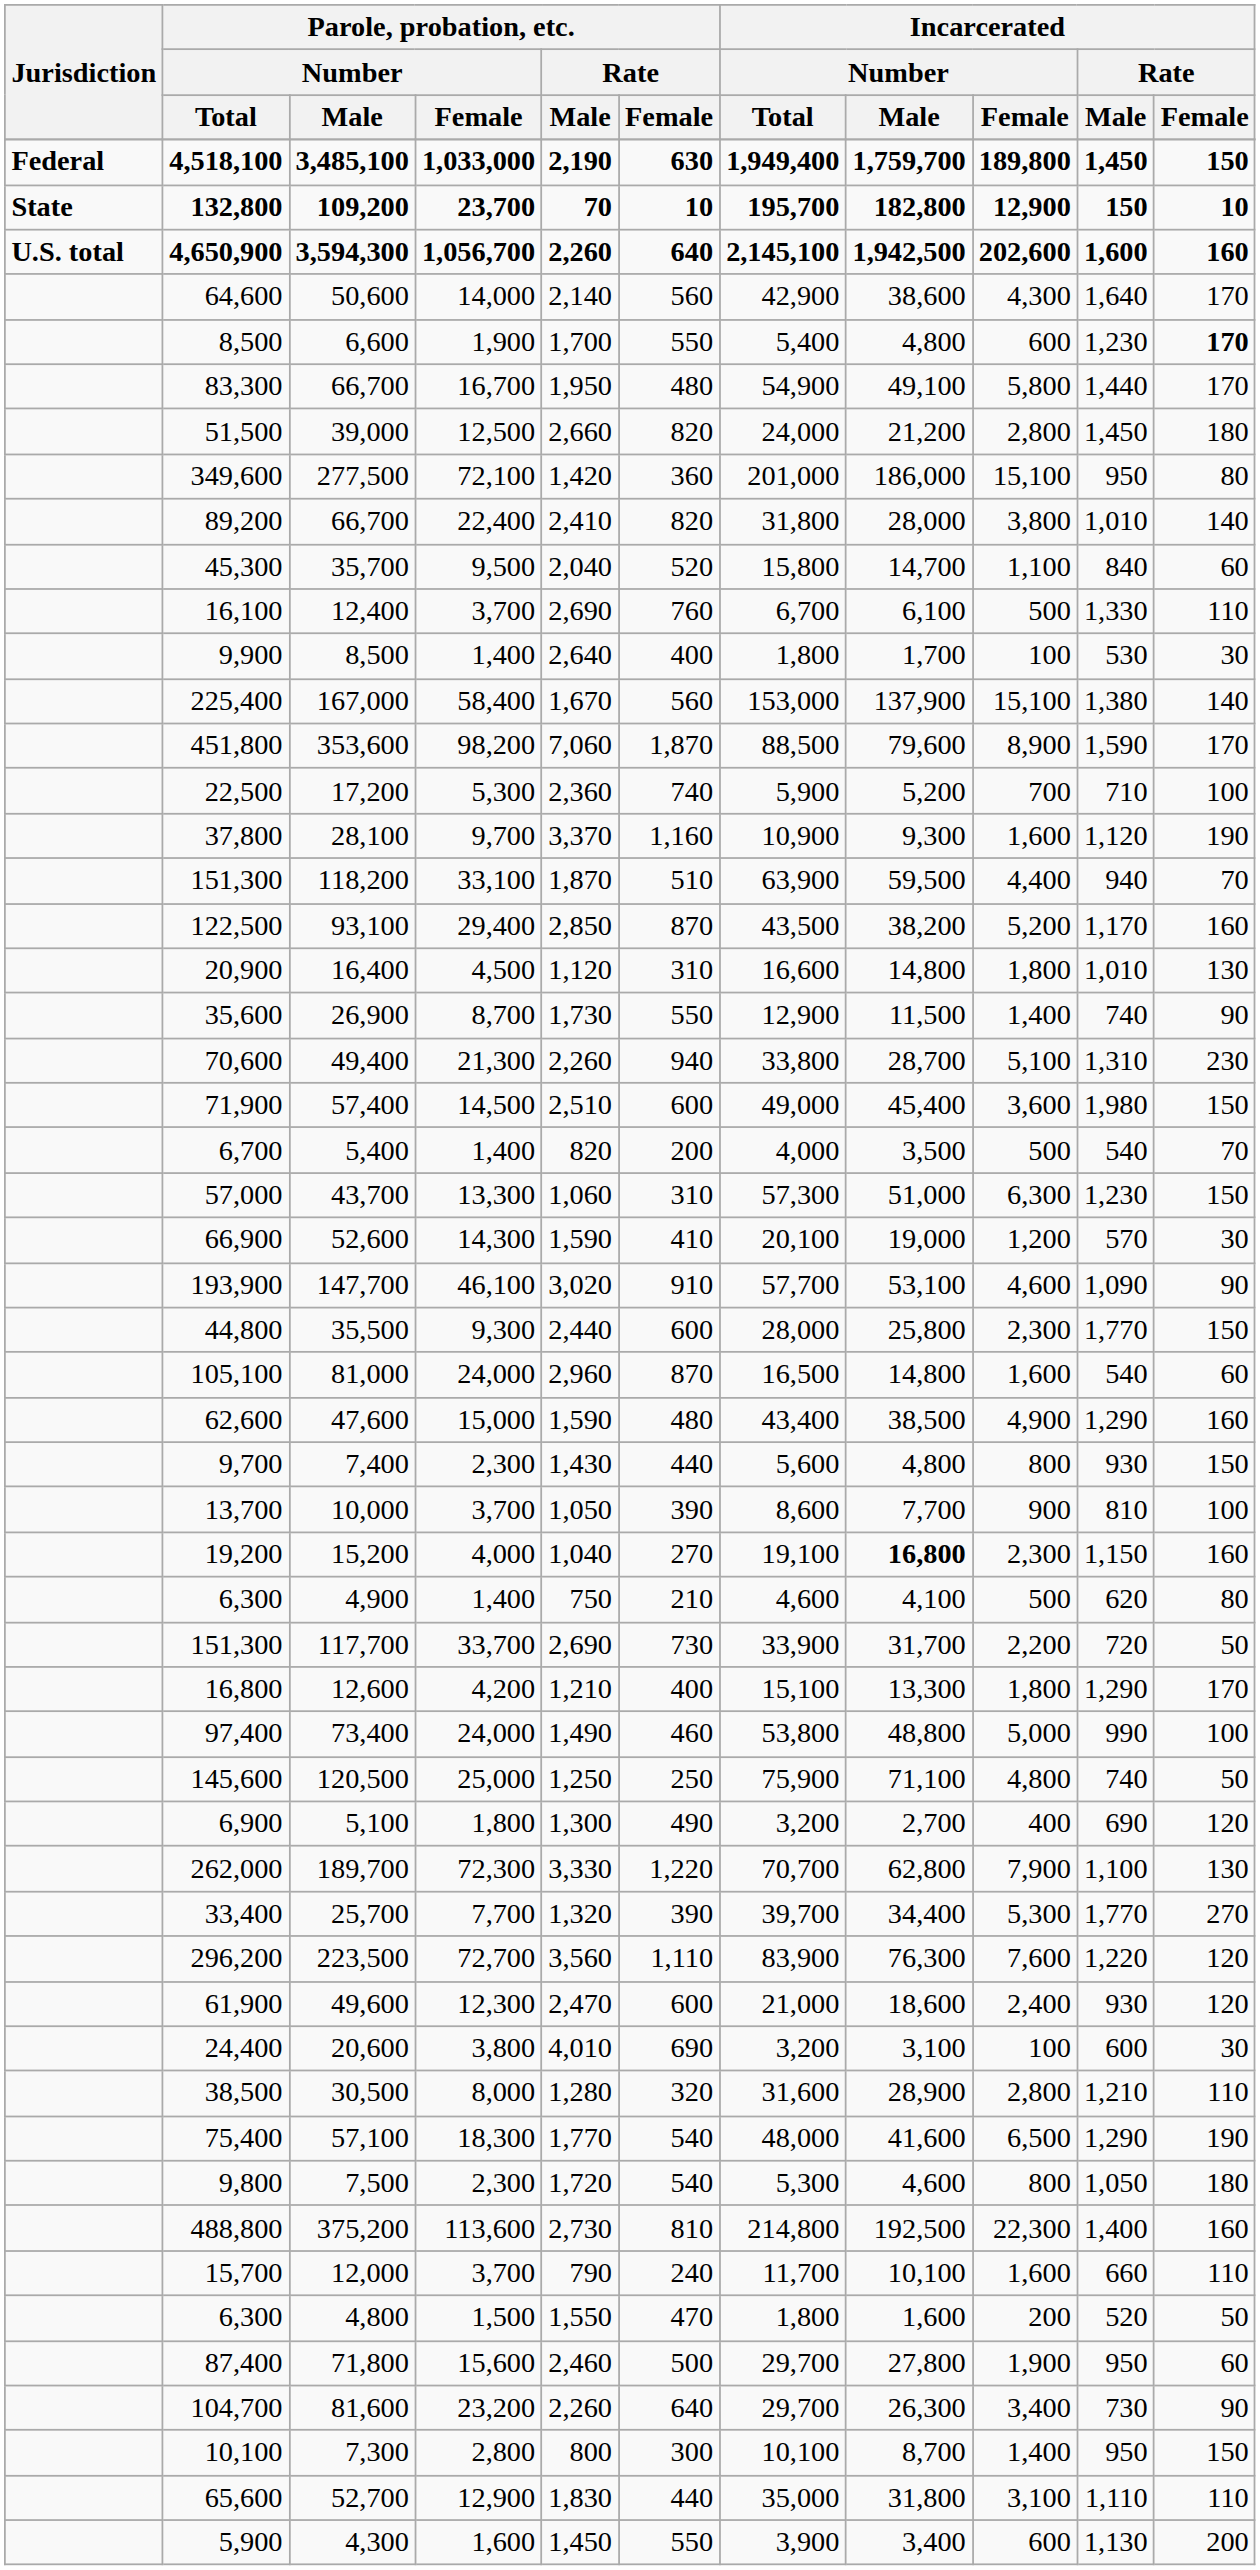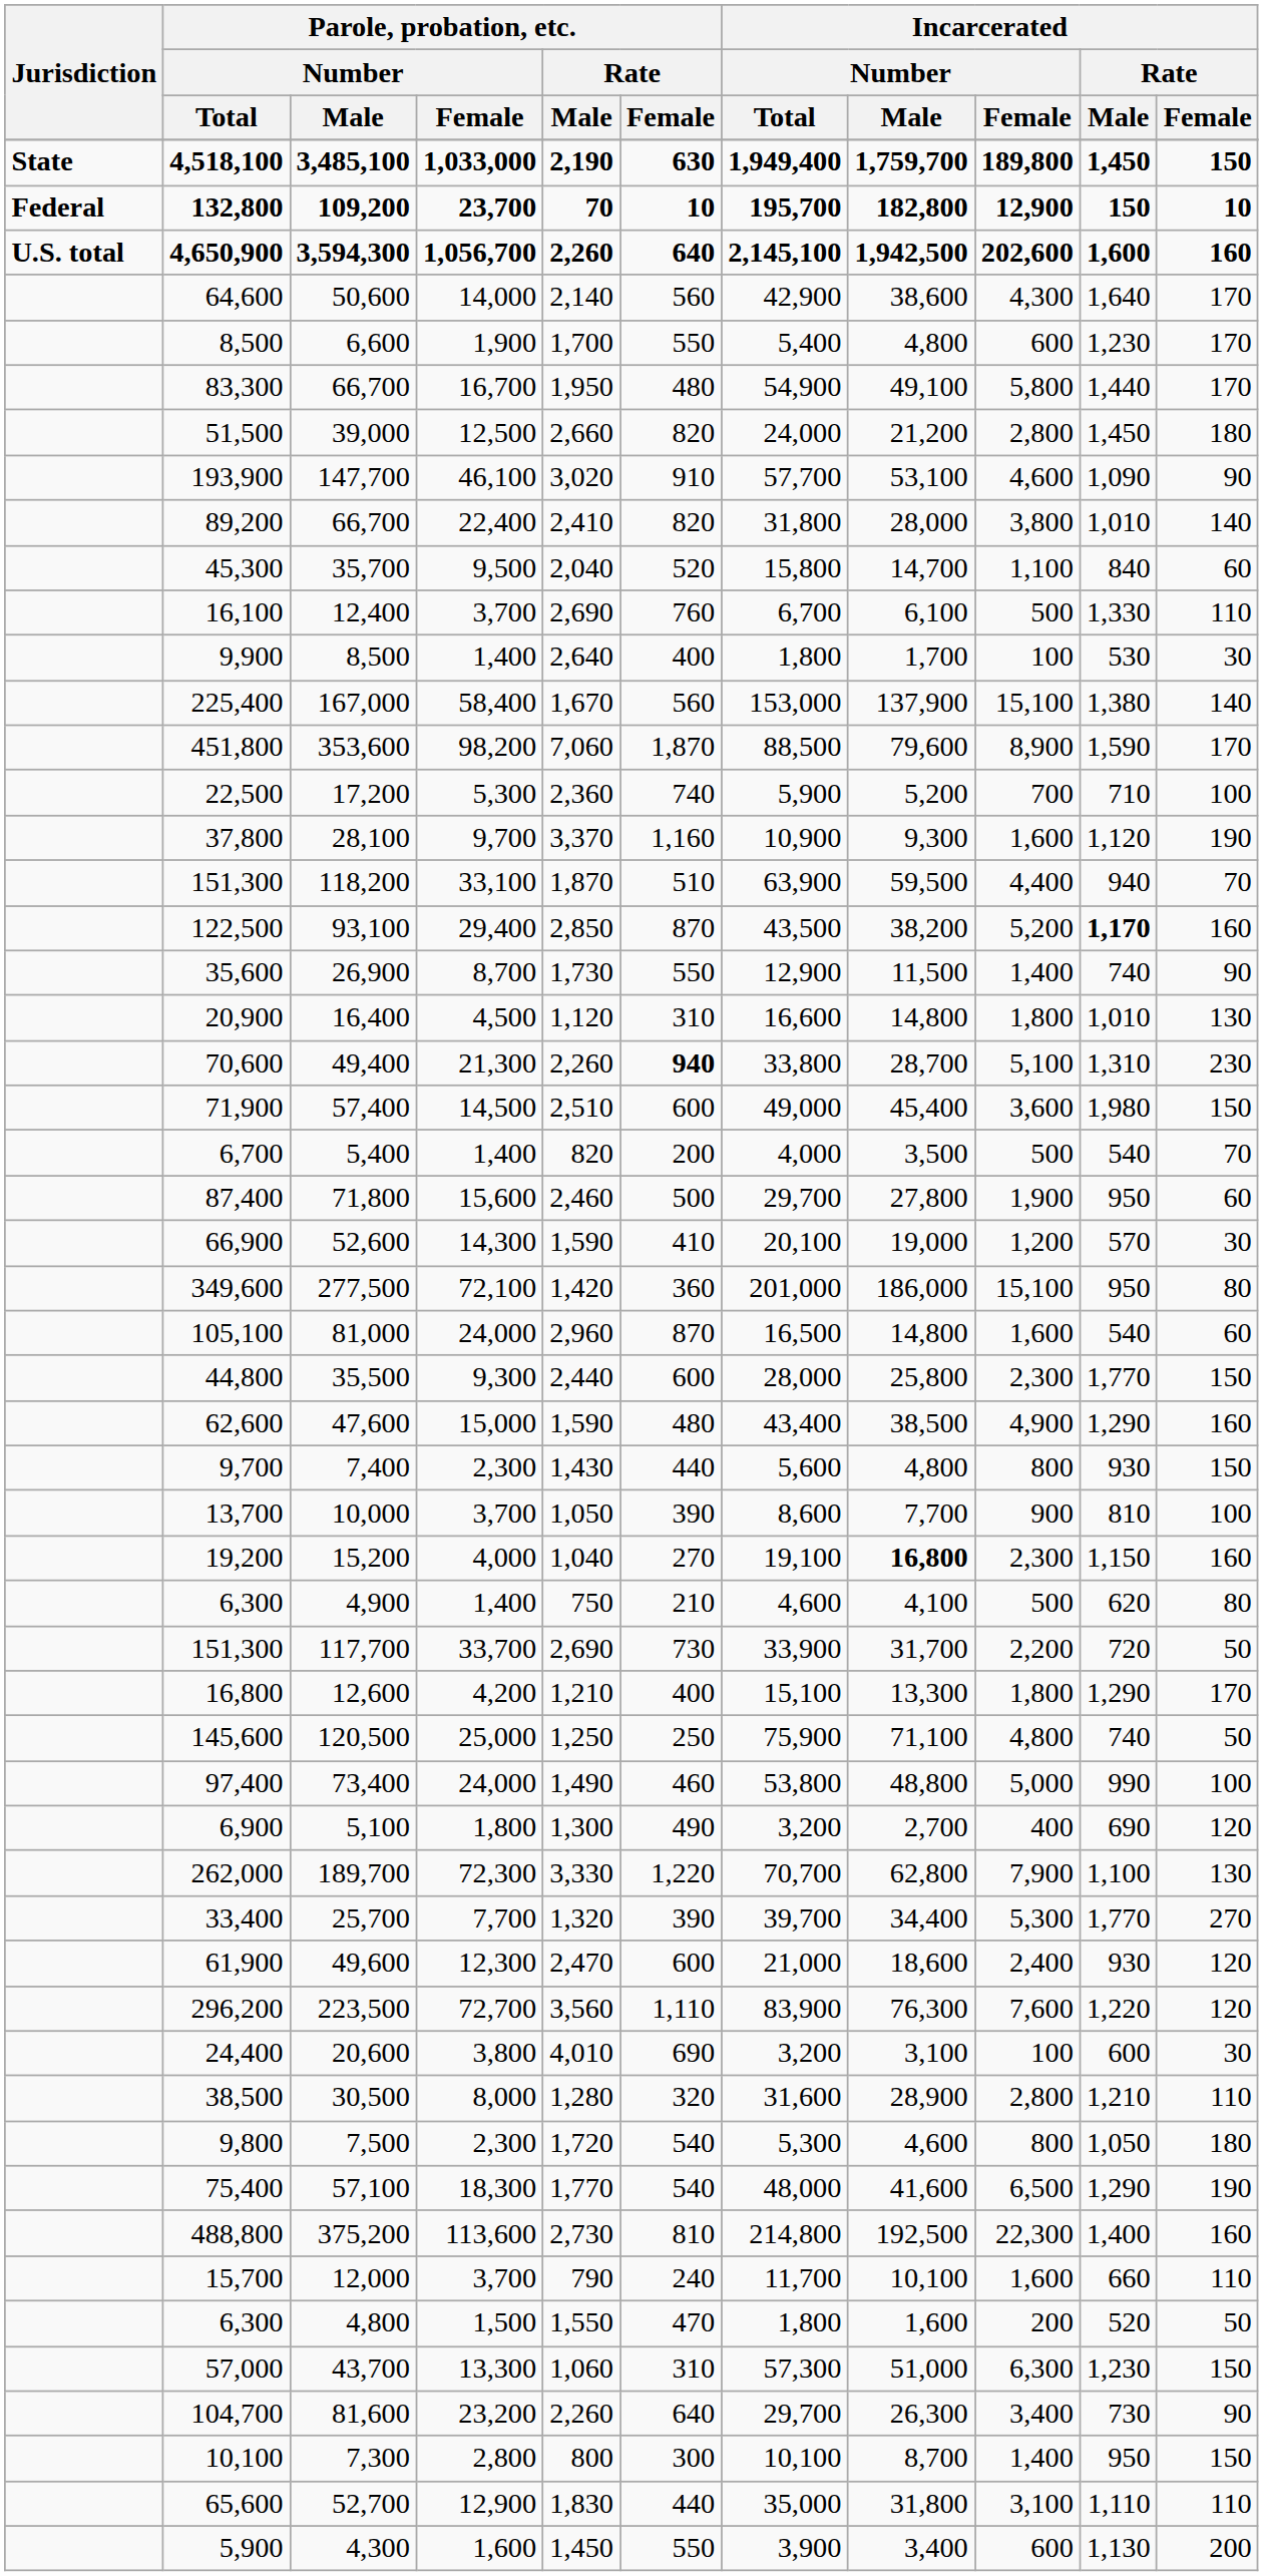3,485,100 | Jurisdiction: Federal -> State
109,200 | Jurisdiction: State -> Federal
6,600 | Incarcerated / Rate / Female: bold -> normal
rows swapped: 277,500 <-> 147,700
93,100 | Incarcerated / Rate / Male: normal -> bold
rows swapped: 26,900 <-> 16,400
49,400 | Parole, probation, etc. / Rate / Female: normal -> bold
rows swapped: 71,800 <-> 43,700
rows swapped: 81,000 <-> 35,500
rows swapped: 120,500 <-> 73,400
rows swapped: 49,600 <-> 223,500
rows swapped: 7,500 <-> 57,100
